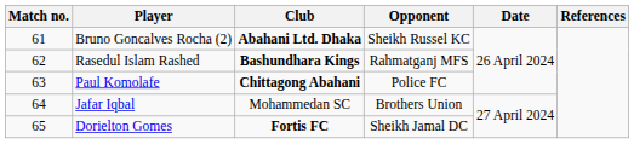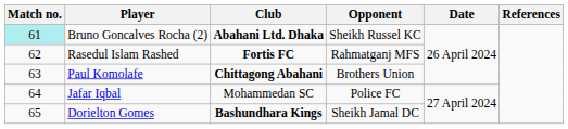Bruno Goncalves Rocha (2) | Match no.: no background -> paleturquoise background
Rasedul Islam Rashed | Club: Bashundhara Kings -> Fortis FC
Paul Komolafe | Opponent: Police FC -> Brothers Union
Jafar Iqbal | Opponent: Brothers Union -> Police FC
Dorielton Gomes | Club: Fortis FC -> Bashundhara Kings
